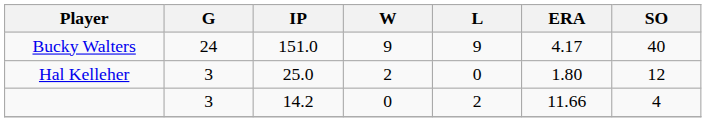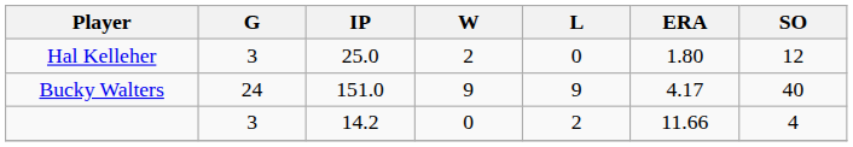rows swapped: Bucky Walters <-> Hal Kelleher
